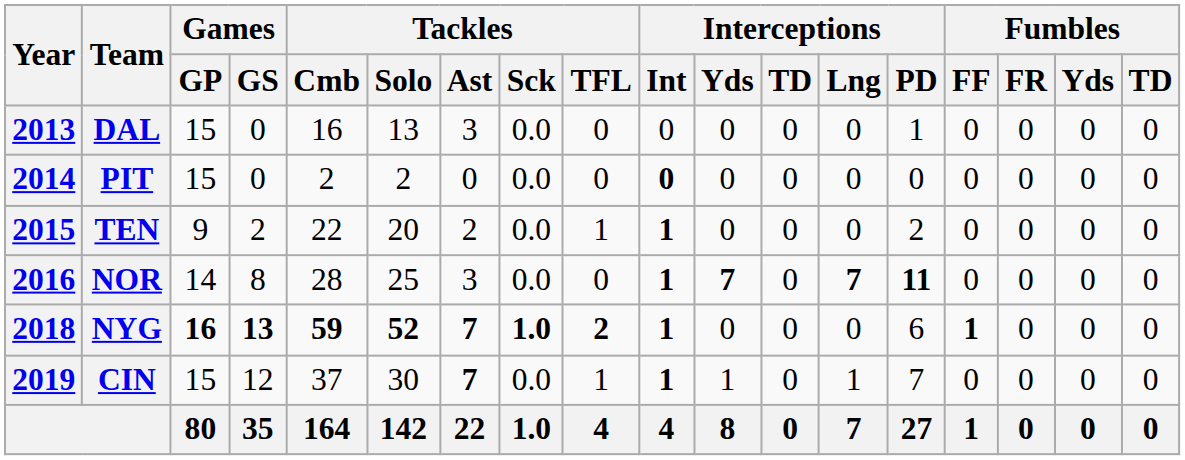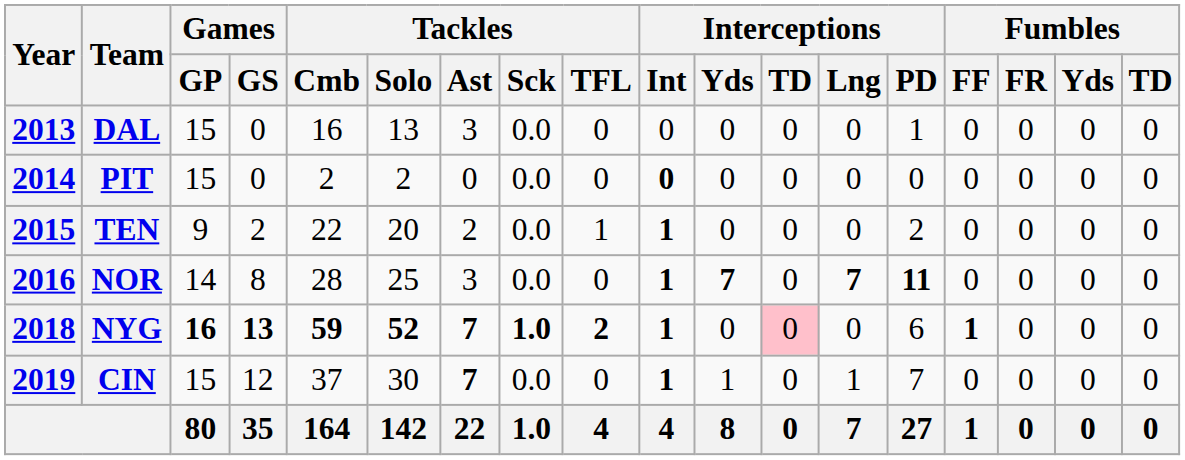NYG | Interceptions / TD: no background -> pink background
CIN | Tackles / TFL: 1 -> 0
